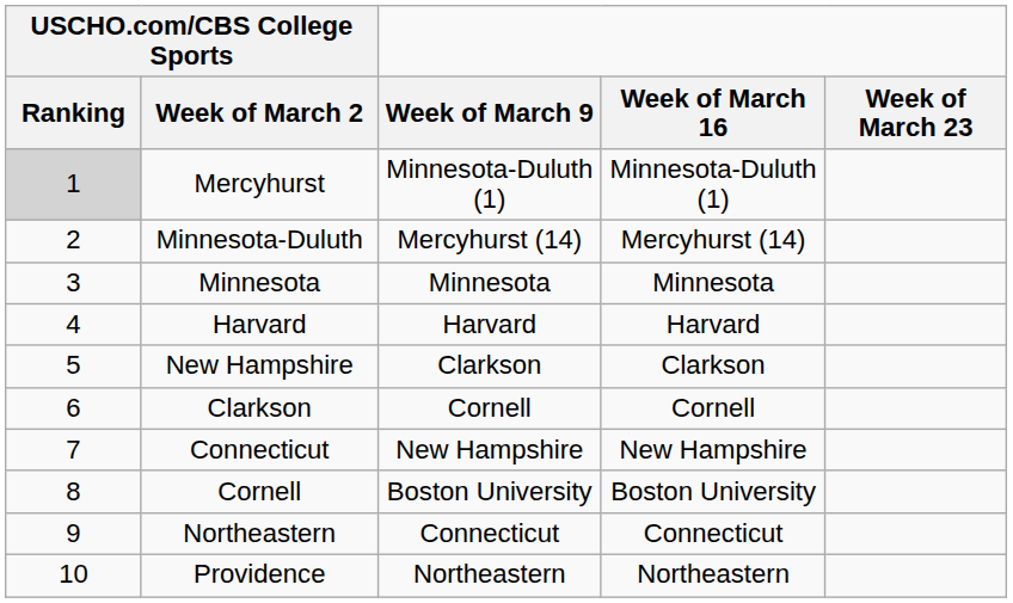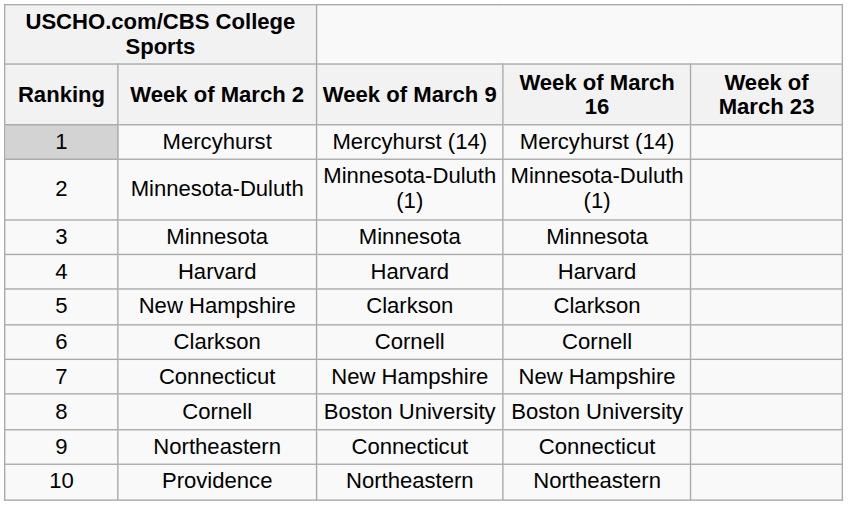Mercyhurst | Week of March 9: Minnesota-Duluth (1) -> Mercyhurst (14)
Mercyhurst | Week of March 16: Minnesota-Duluth (1) -> Mercyhurst (14)
Minnesota-Duluth | Week of March 9: Mercyhurst (14) -> Minnesota-Duluth (1)
Minnesota-Duluth | Week of March 16: Mercyhurst (14) -> Minnesota-Duluth (1)
